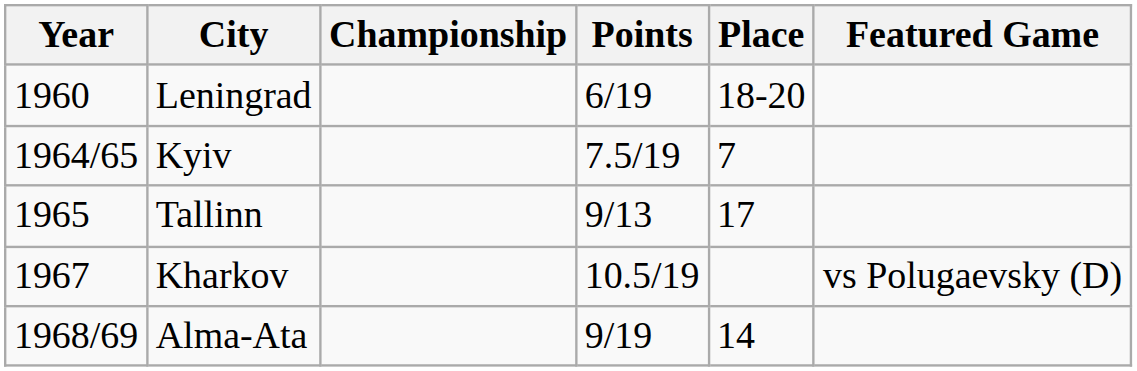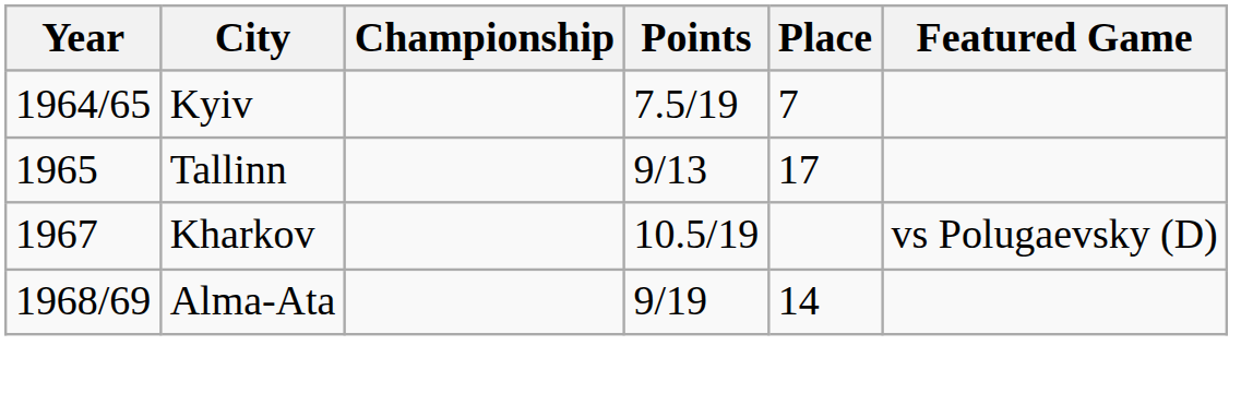- row: 1960 | Leningrad | 6/19 | 18-20
